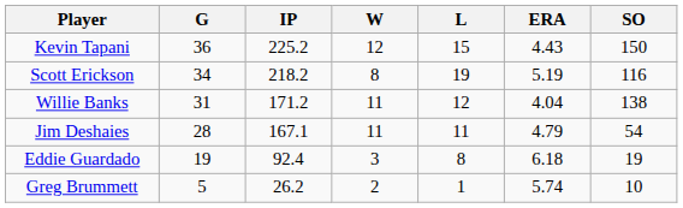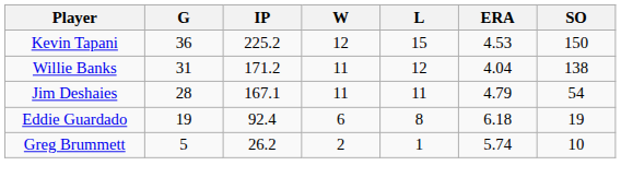Kevin Tapani | ERA: 4.43 -> 4.53
- row: Scott Erickson | 34 | 218.2 | 8 | 19 | 5.19 | 116
Eddie Guardado | W: 3 -> 6
